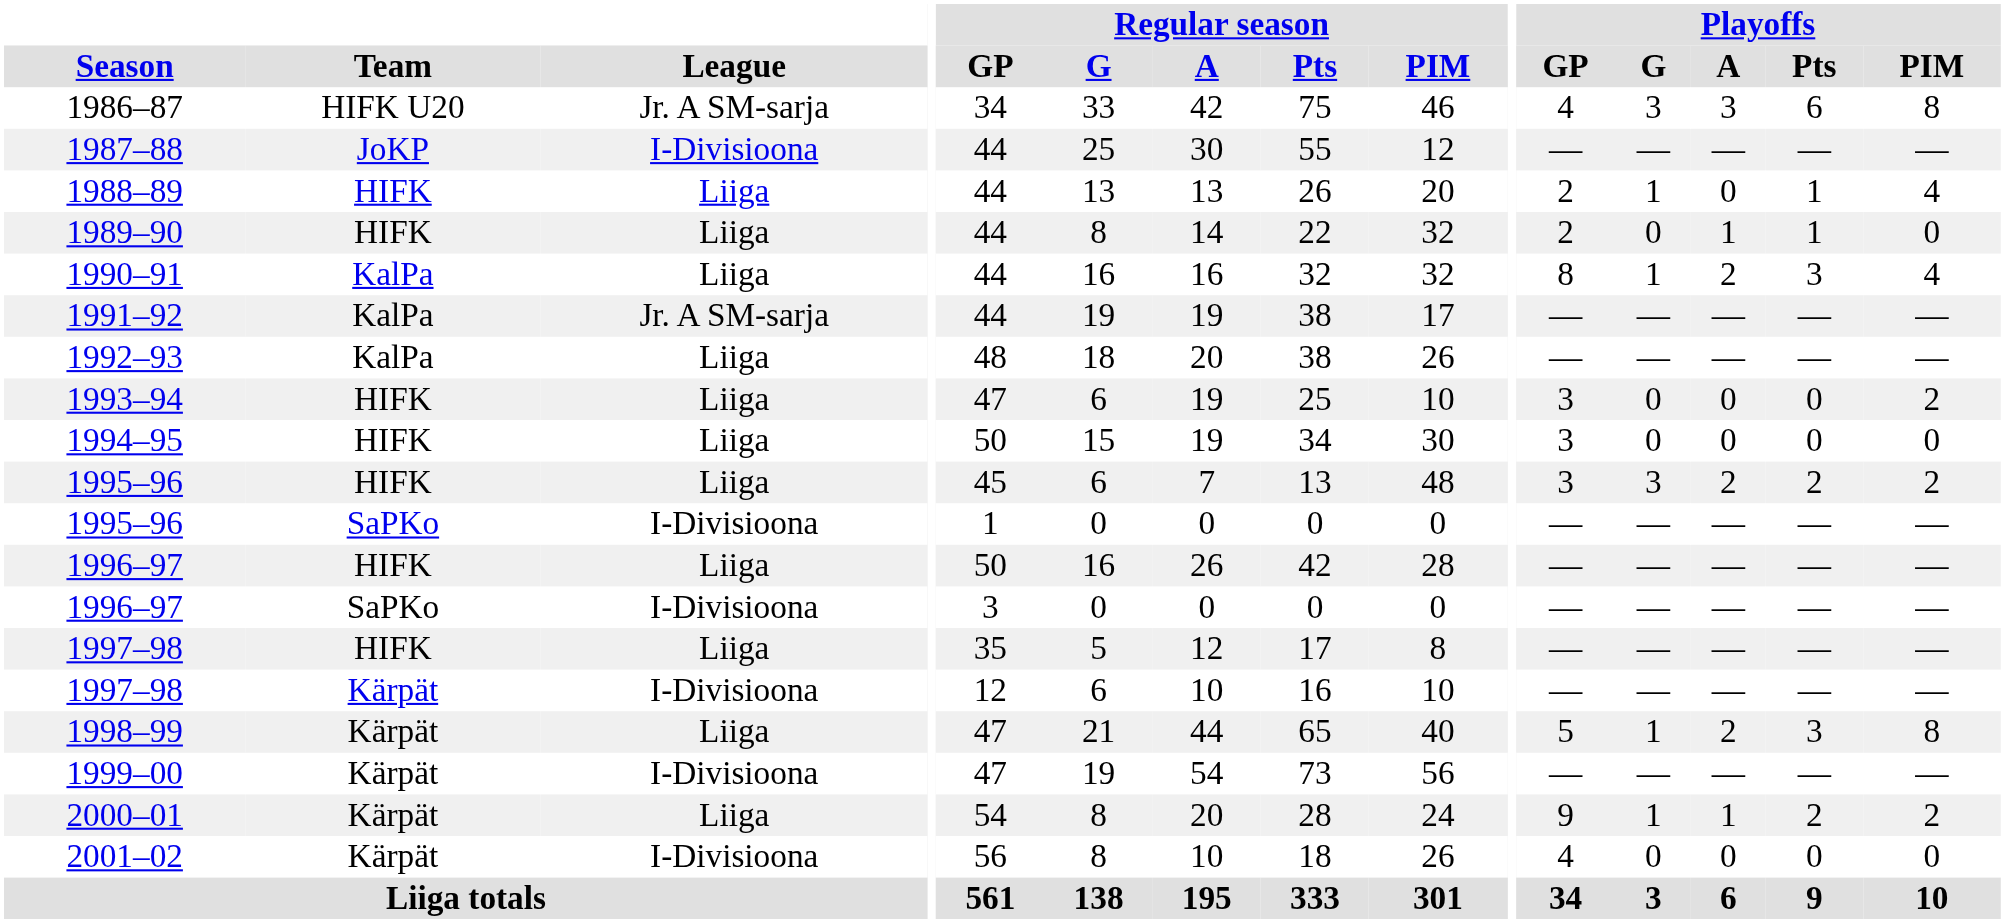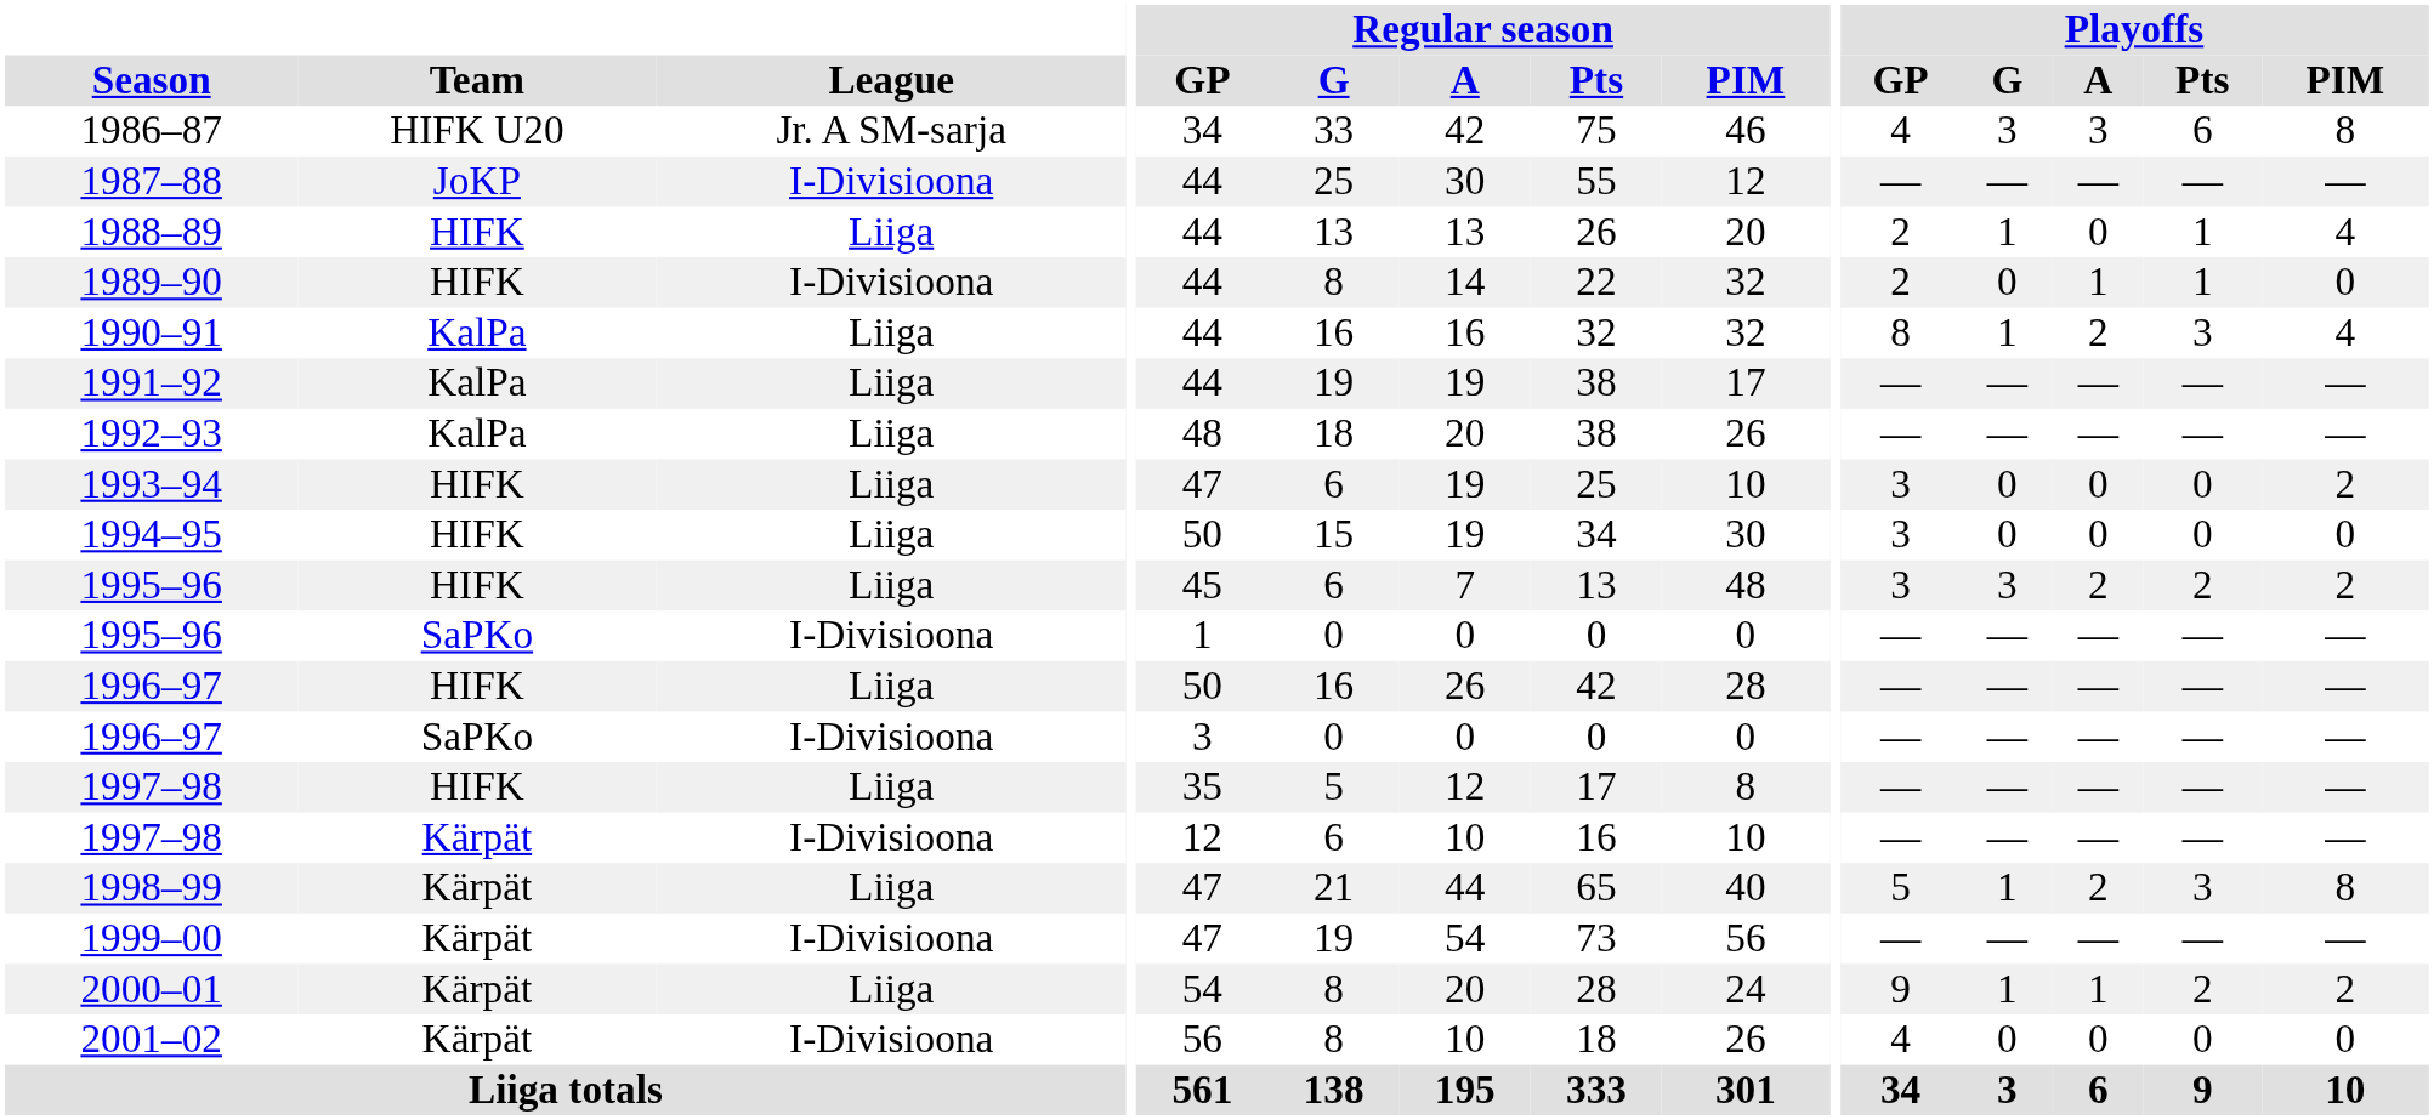1989–90 | League: Liiga -> I-Divisioona
1991–92 | League: Jr. A SM-sarja -> Liiga
